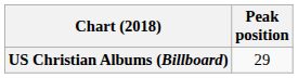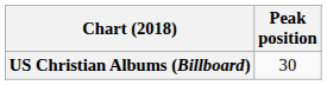US Christian Albums (Billboard) | Peak position: 29 -> 30
